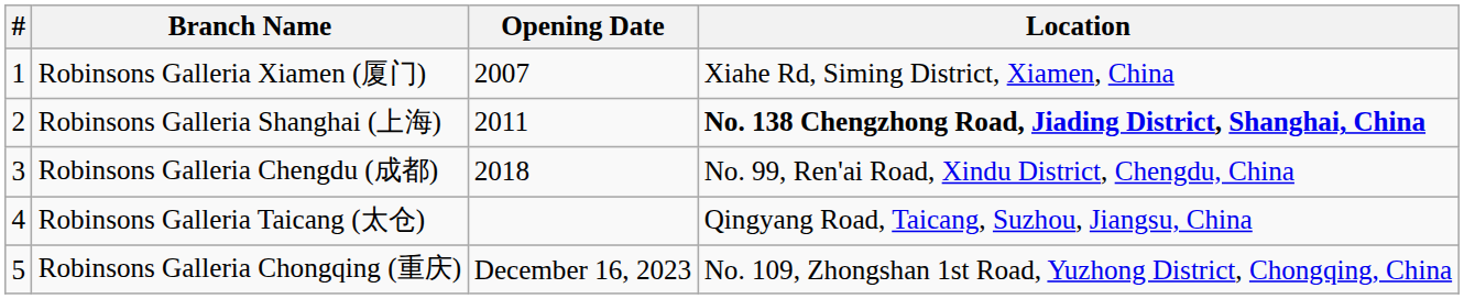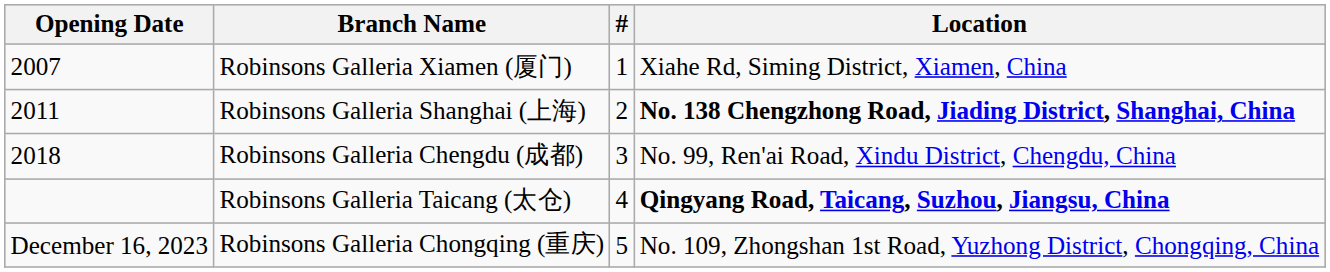columns swapped: # <-> Opening Date
Robinsons Galleria Taicang (太仓) | Location: normal -> bold
